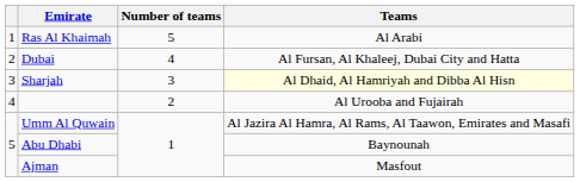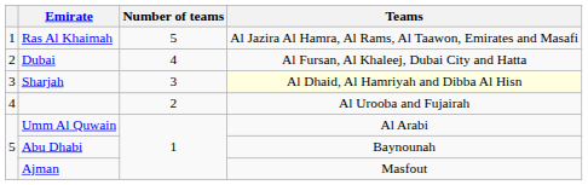Ras Al Khaimah | Teams: Al Arabi -> Al Jazira Al Hamra, Al Rams, Al Taawon, Emirates and Masafi
Umm Al Quwain | Teams: Al Jazira Al Hamra, Al Rams, Al Taawon, Emirates and Masafi -> Al Arabi
